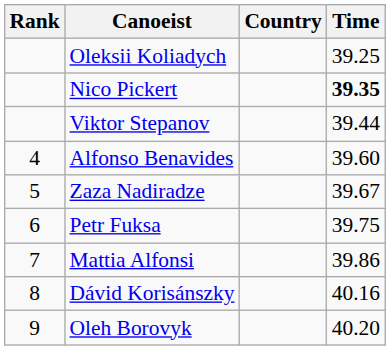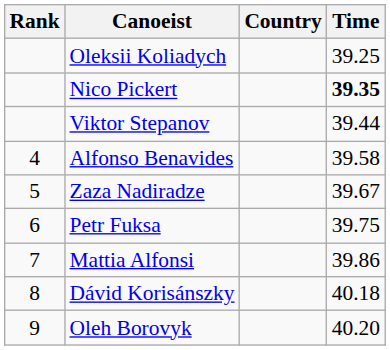Alfonso Benavides | Time: 39.60 -> 39.58
Dávid Korisánszky | Time: 40.16 -> 40.18
